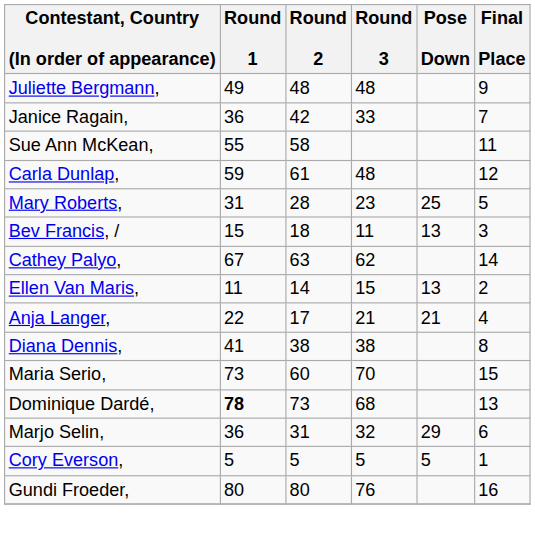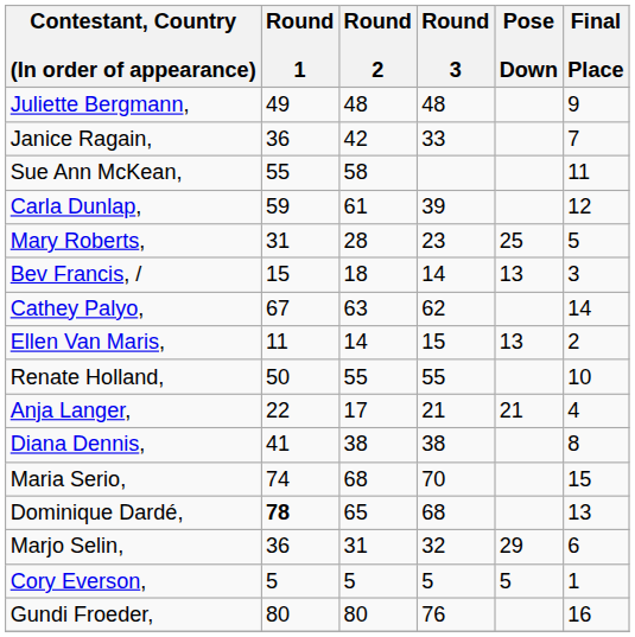Carla Dunlap, | Round 3: 48 -> 39
Bev Francis, / | Round 3: 11 -> 14
+ row: Renate Holland, | 50 | 55 | 55 | 10
Maria Serio, | Round 1: 73 -> 74
Maria Serio, | Round 2: 60 -> 68
Dominique Dardé, | Round 2: 73 -> 65
